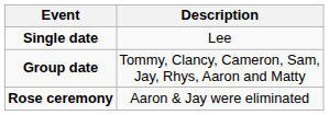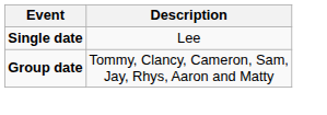- row: Rose ceremony | Aaron & Jay were eliminated
